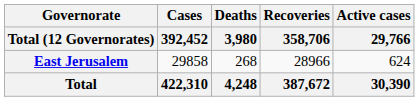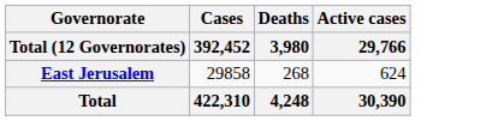- column: Recoveries | 358,706 | 28966 | 387,672
